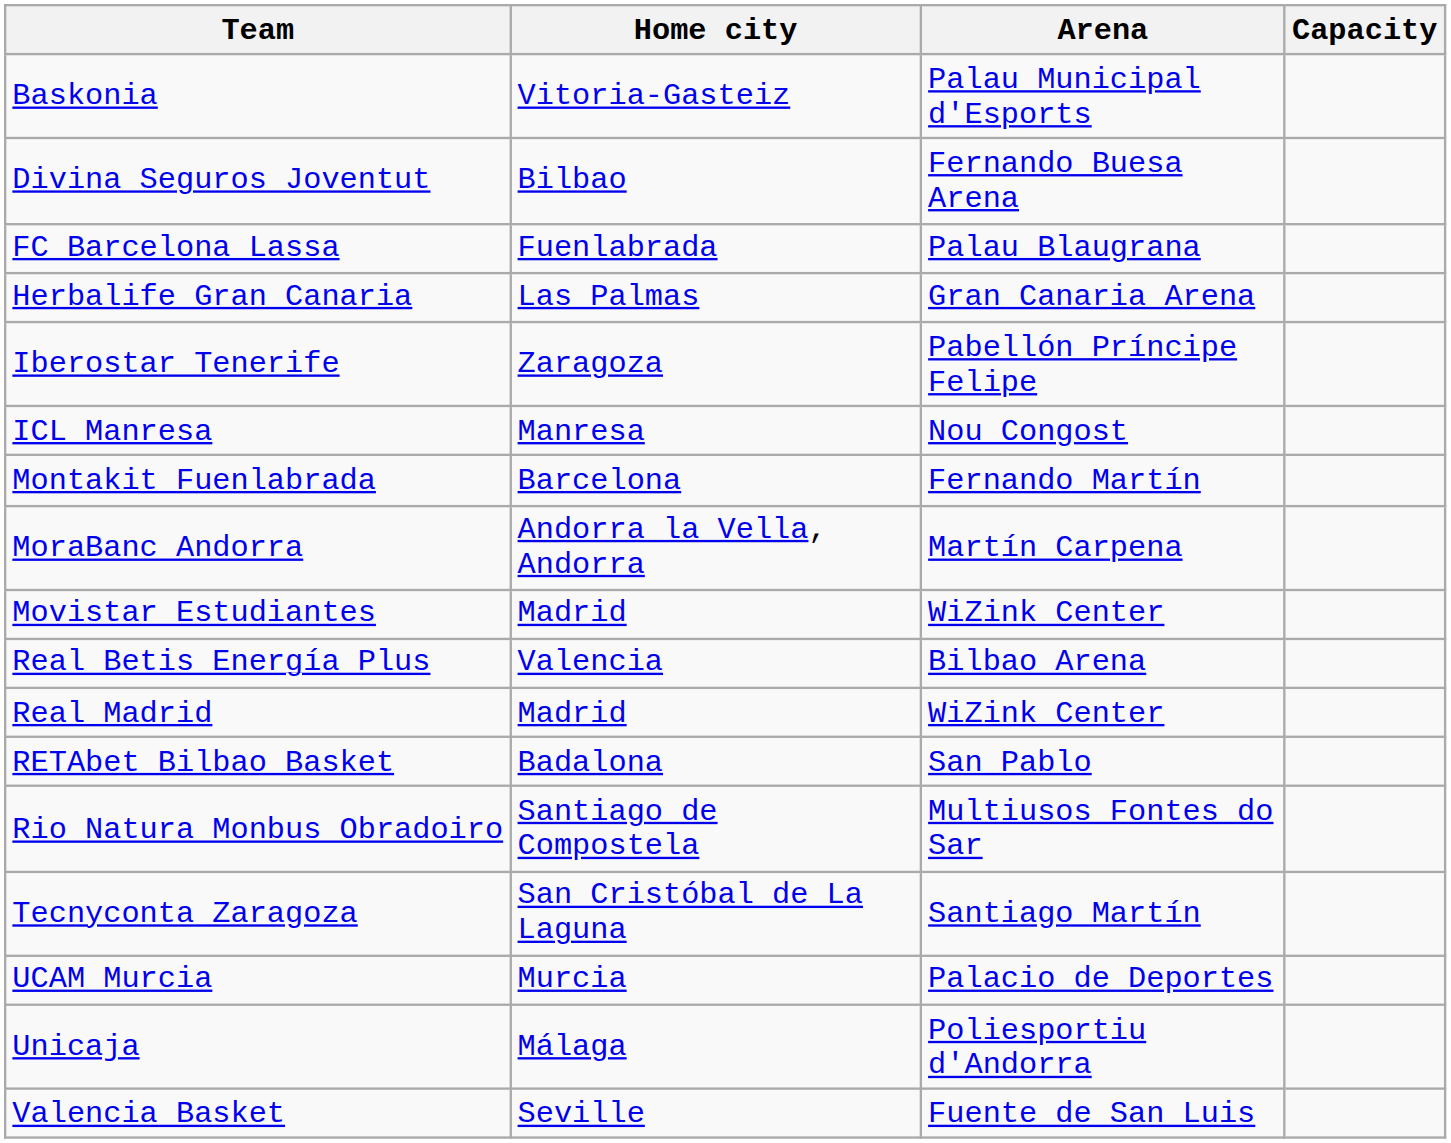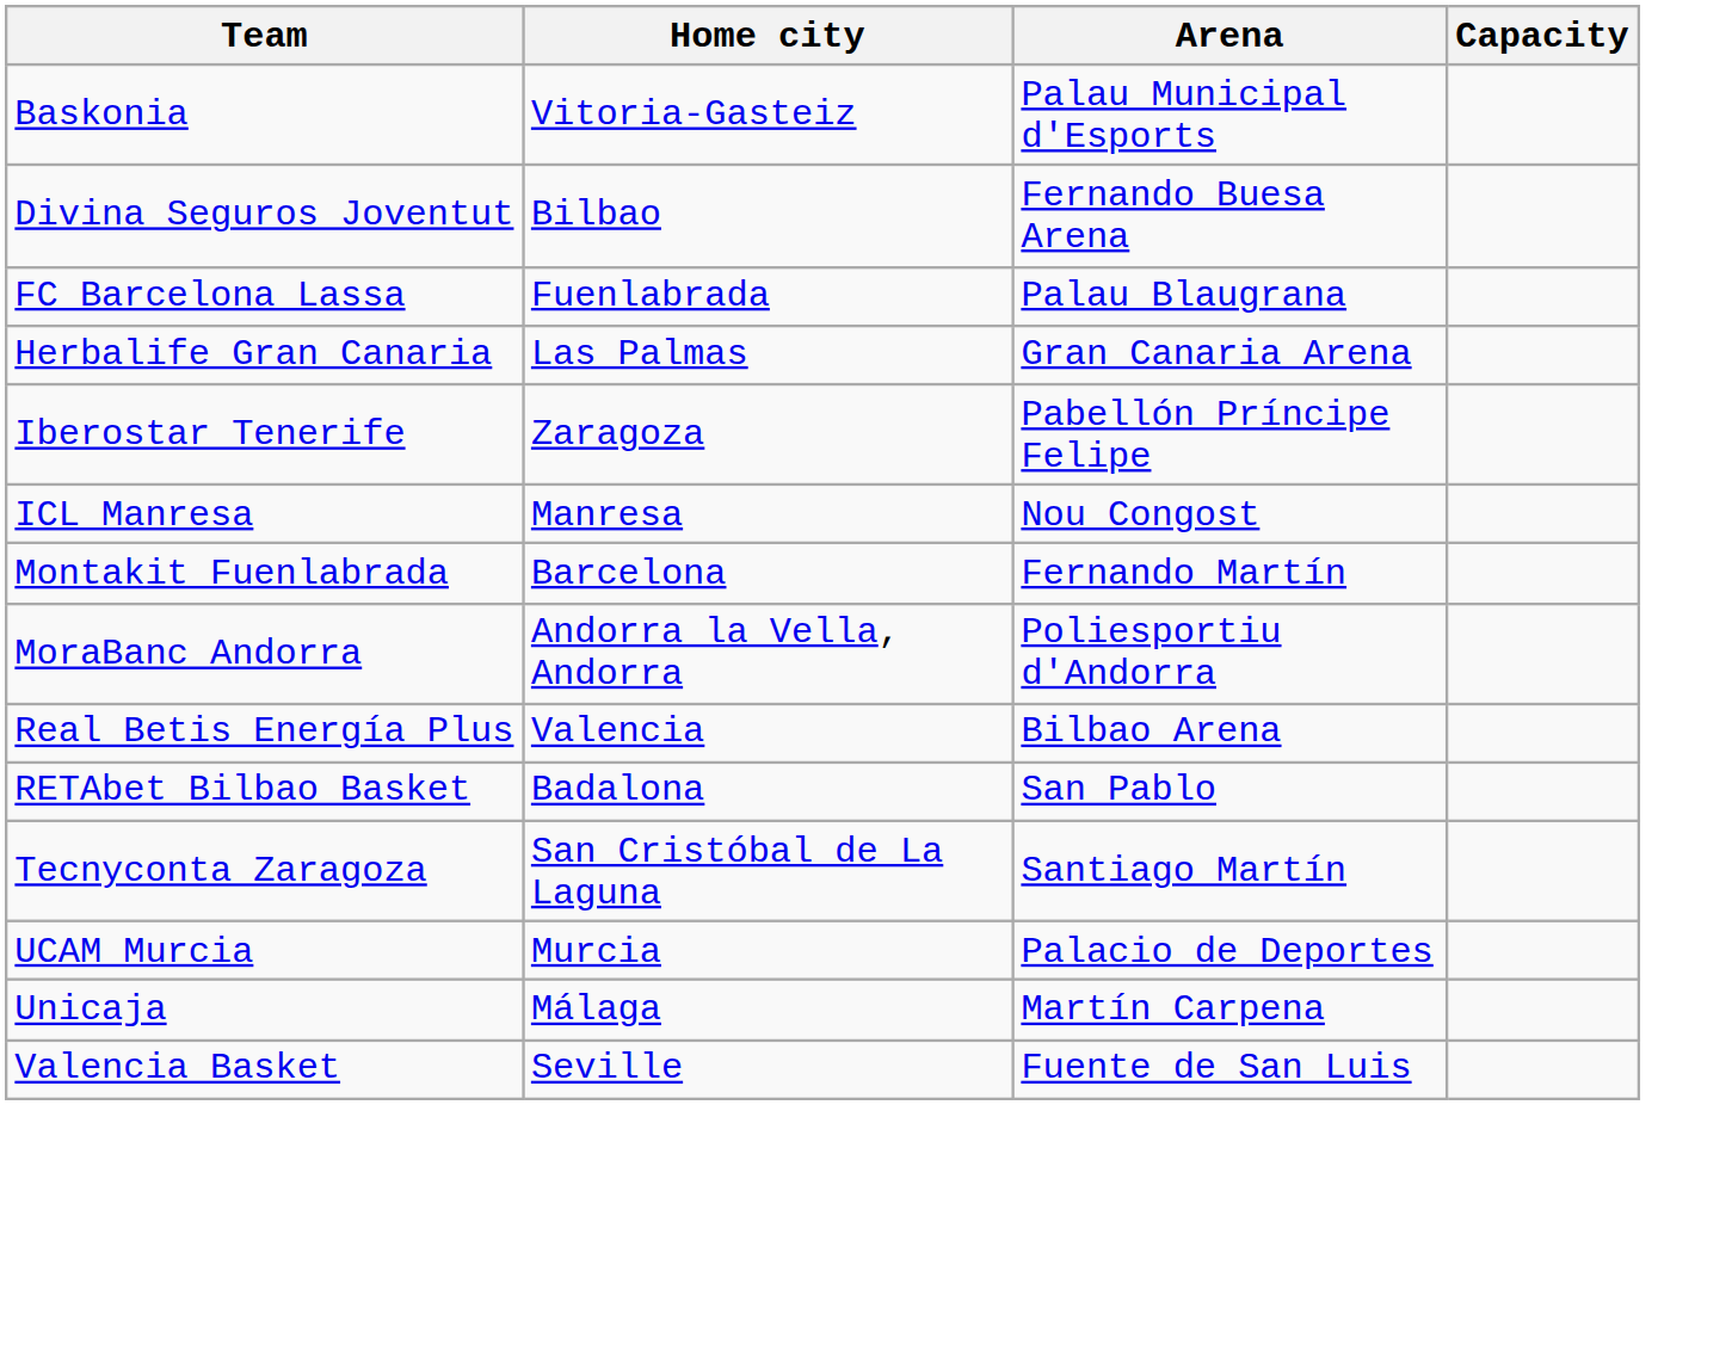MoraBanc Andorra | Arena: Martín Carpena -> Poliesportiu d'Andorra
- row: Movistar Estudiantes | Madrid | WiZink Center
- row: Real Madrid | Madrid | WiZink Center
- row: Rio Natura Monbus Obradoiro | Santiago de Compostela | Multiusos Fontes do Sar
Unicaja | Arena: Poliesportiu d'Andorra -> Martín Carpena
